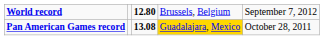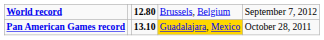Pan American Games record | column 3: 13.08 -> 13.10
